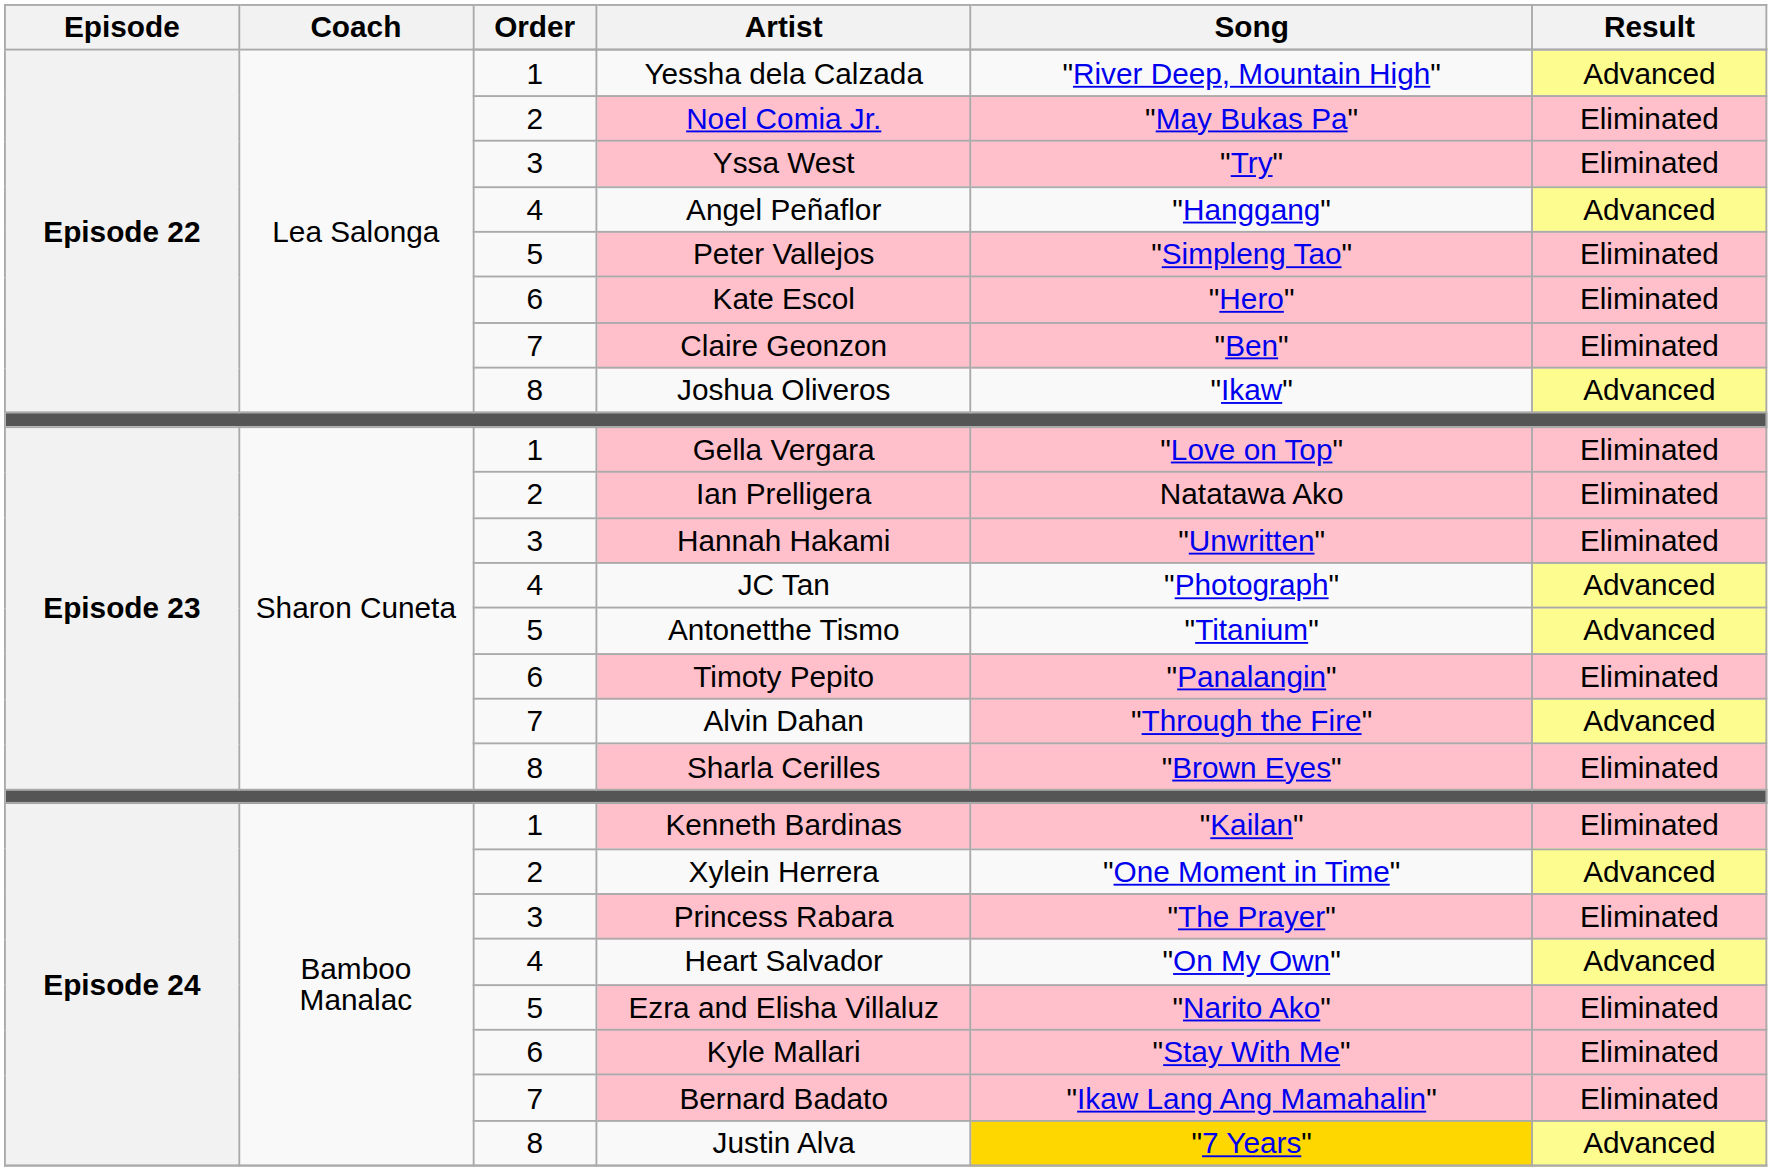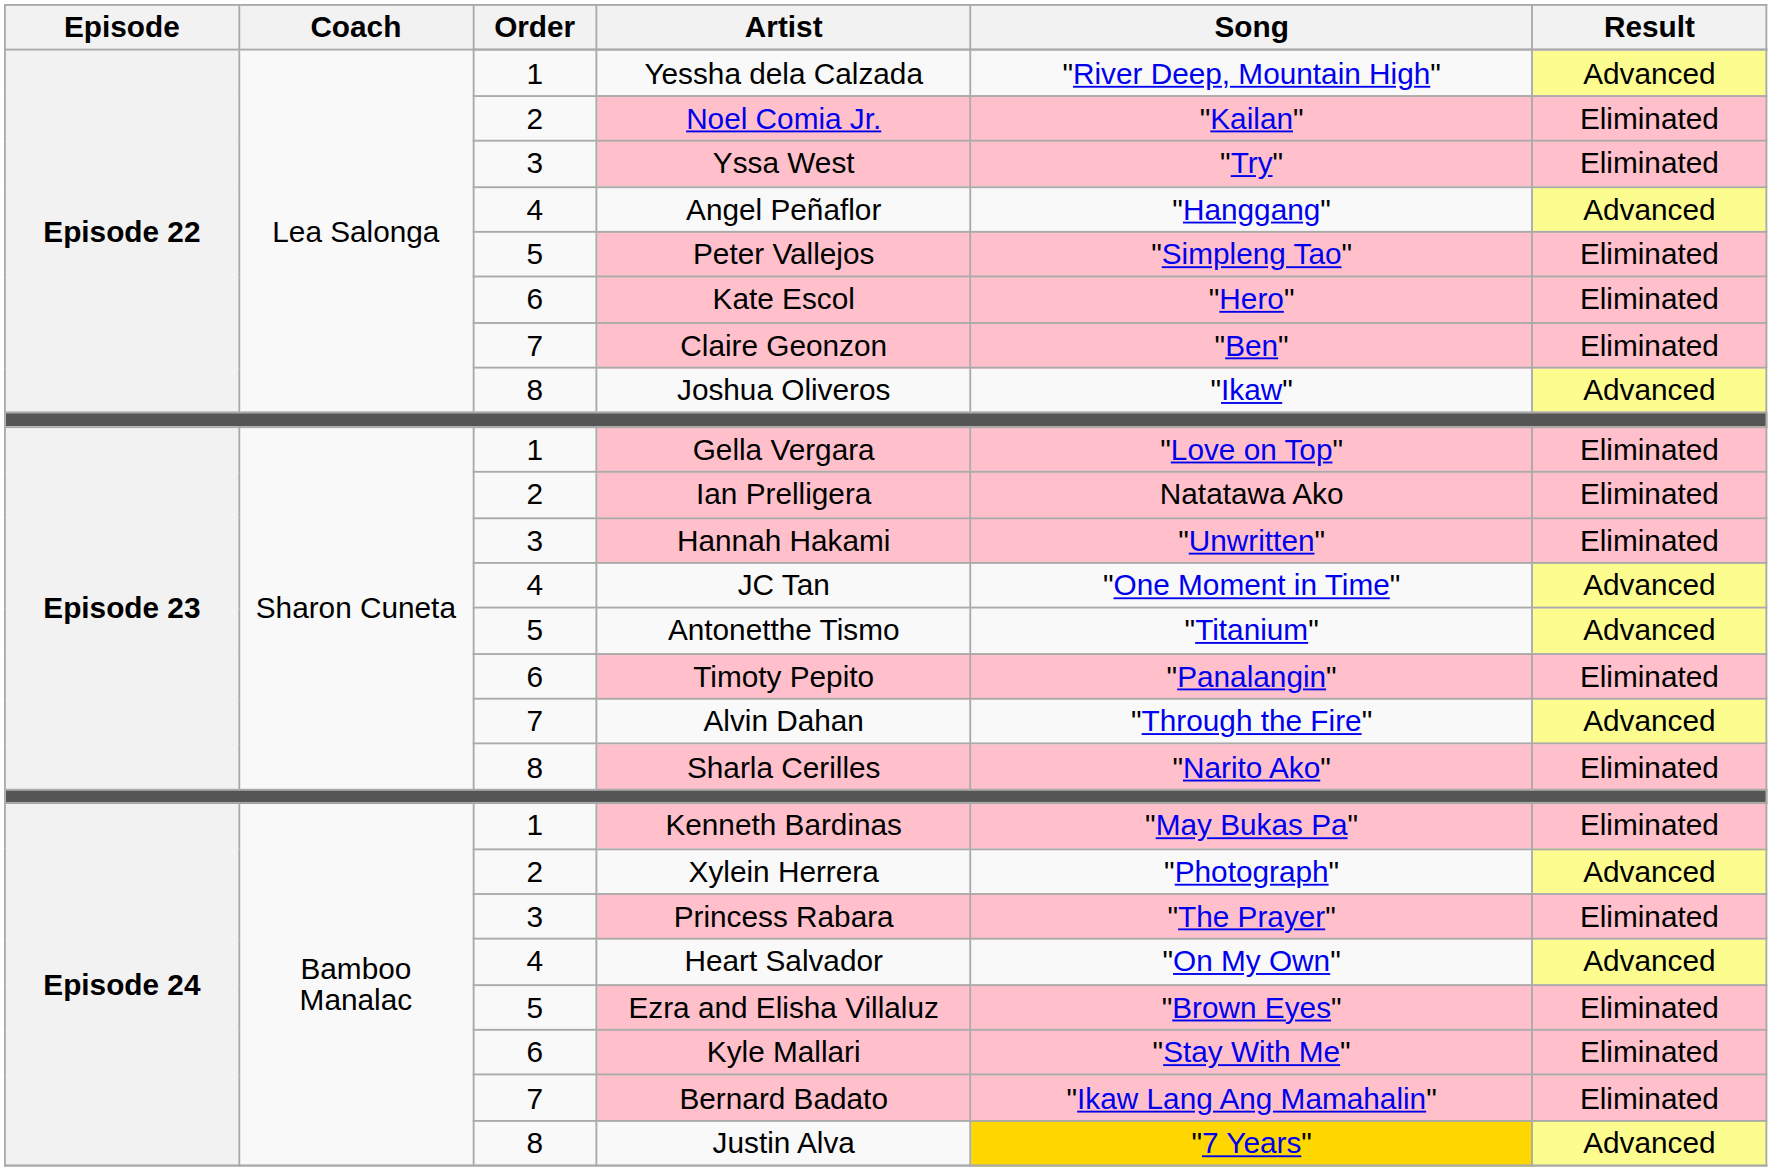Noel Comia Jr. | Song: "May Bukas Pa" -> "Kailan"
JC Tan | Song: "Photograph" -> "One Moment in Time"
Alvin Dahan | Song: pink background -> no background
Sharla Cerilles | Song: "Brown Eyes" -> "Narito Ako"
Kenneth Bardinas | Song: "Kailan" -> "May Bukas Pa"
Xylein Herrera | Song: "One Moment in Time" -> "Photograph"
Ezra and Elisha Villaluz | Song: "Narito Ako" -> "Brown Eyes"
